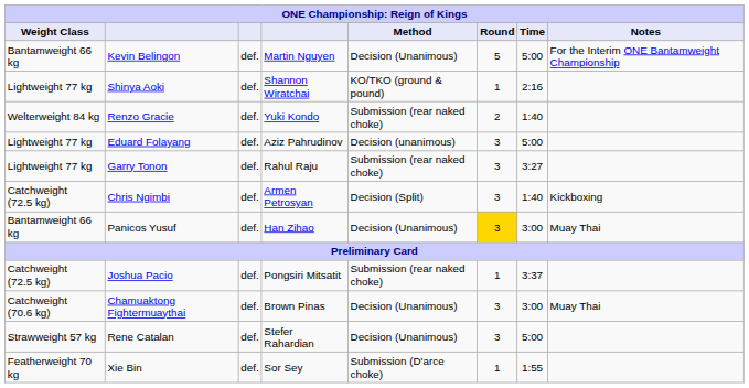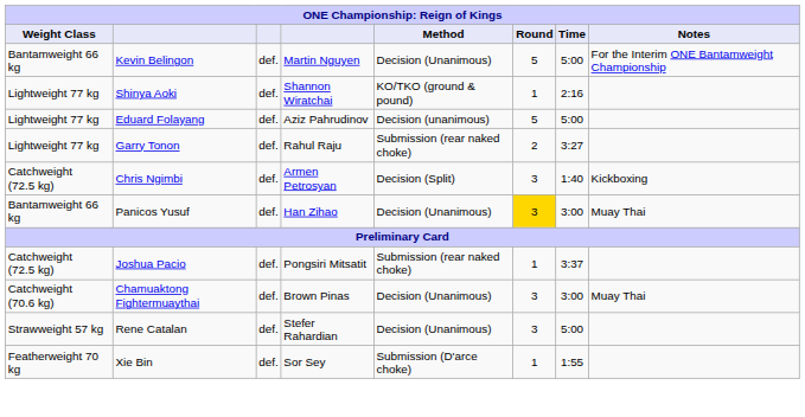- row: Welterweight 84 kg | Renzo Gracie | def. | Yuki Kondo | Submission (rear naked choke) | 2 | 1:40
Eduard Folayang | Round: 3 -> 5
Garry Tonon | Round: 3 -> 2
